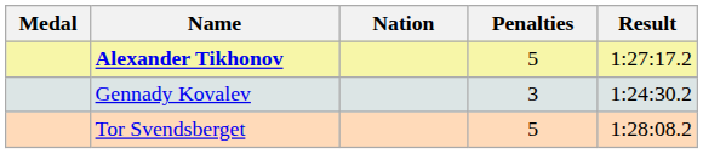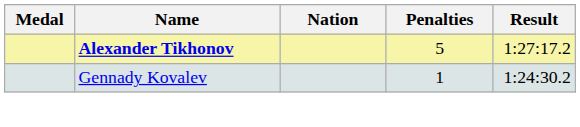Gennady Kovalev | Penalties: 3 -> 1
- row: Tor Svendsberget | 5 | 1:28:08.2
